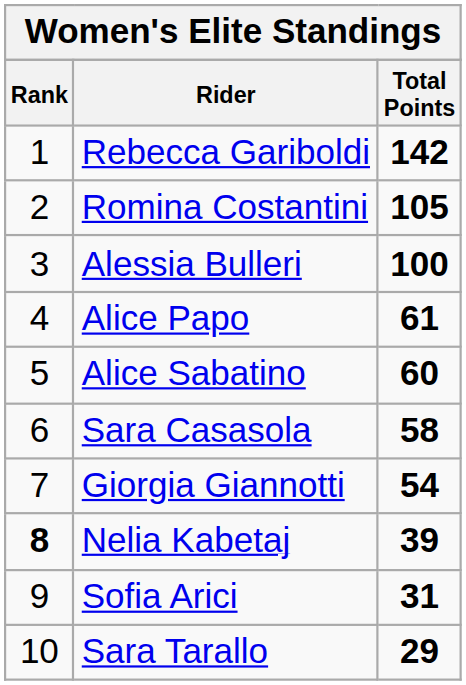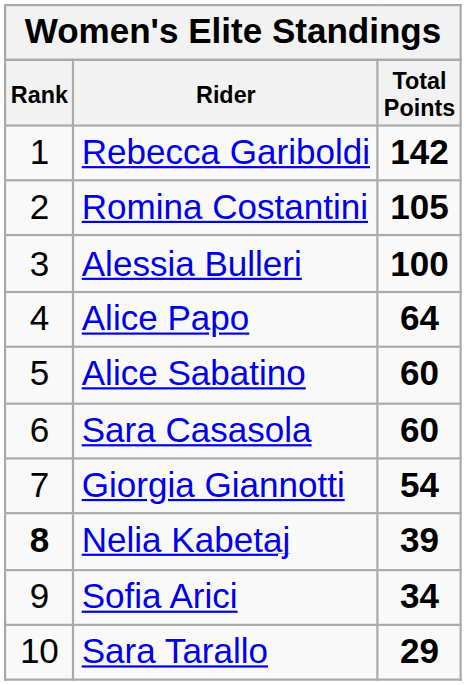Alice Papo | Total Points: 61 -> 64
Sara Casasola | Total Points: 58 -> 60
Sofia Arici | Total Points: 31 -> 34
